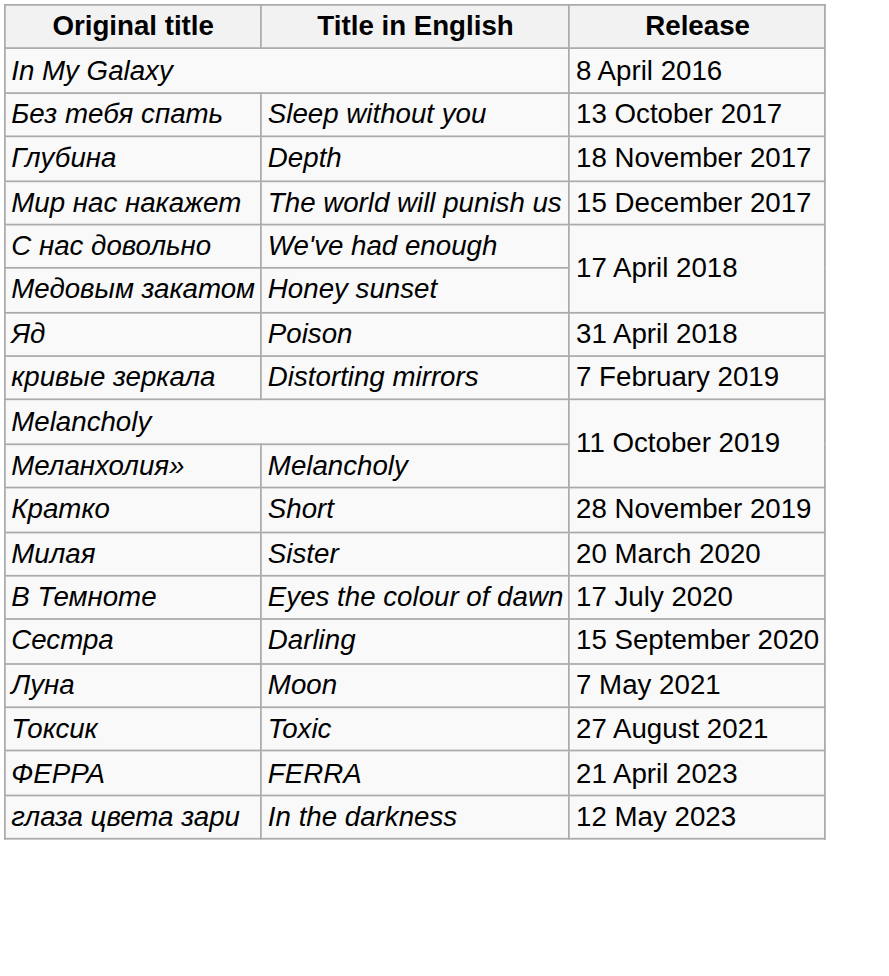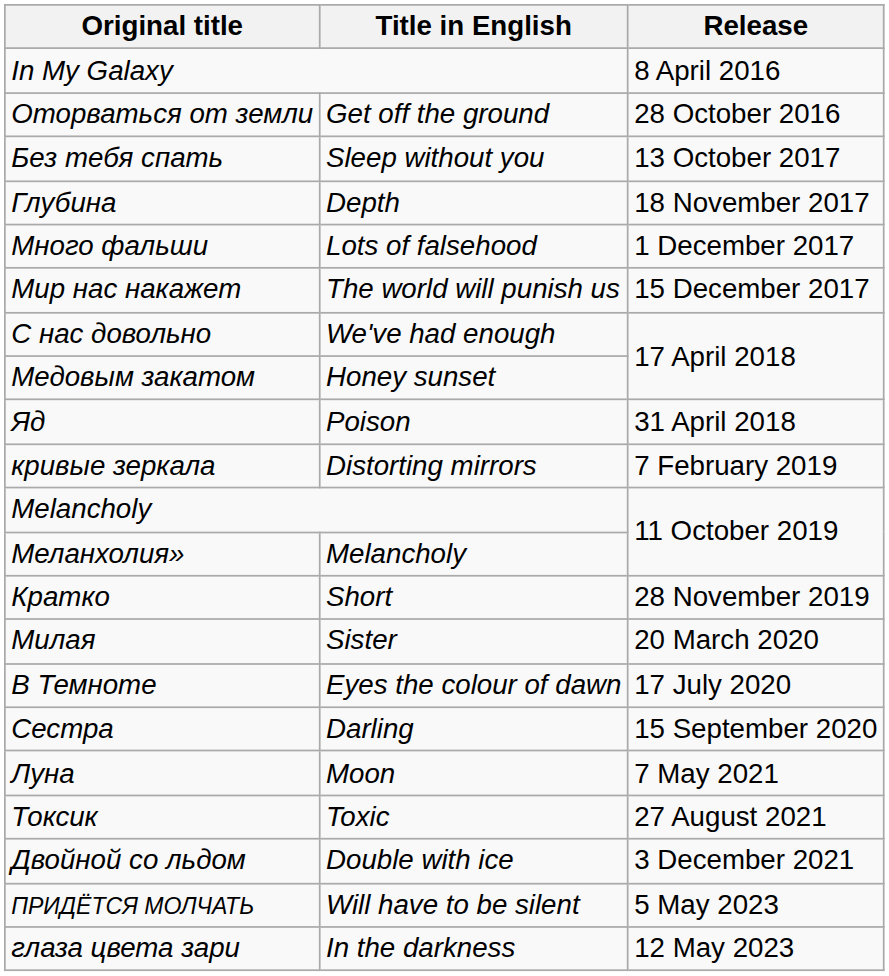+ row: Оторваться от земли | Get off the ground | 28 October 2016
+ row: Много фальши | Lots of falsehood | 1 December 2017
+ row: Двойной со льдом | Double with ice | 3 December 2021
- row: ФЕРРА | FERRA | 21 April 2023
+ row: ПРИДЁТСЯ МОЛЧАТЬ | Will have to be silent | 5 May 2023
